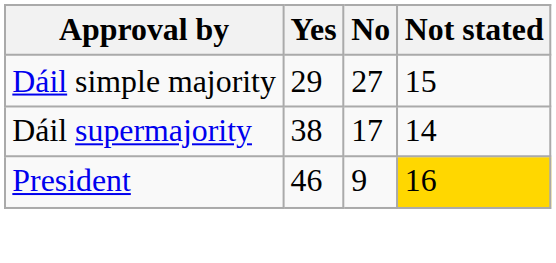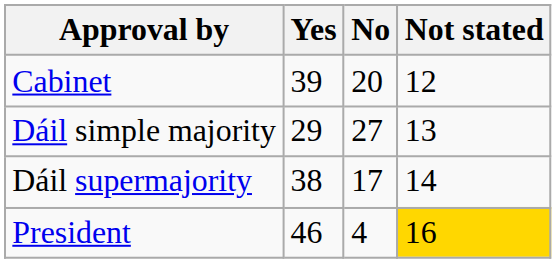+ row: Cabinet | 39 | 20 | 12
Dáil simple majority | Not stated: 15 -> 13
President | No: 9 -> 4
